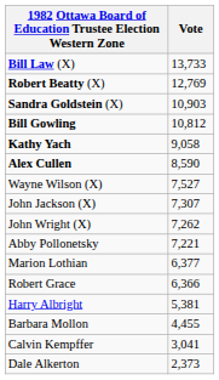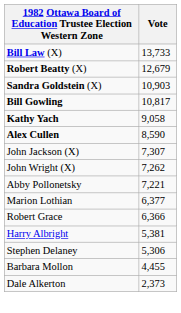Robert Beatty (X) | Vote: 12,769 -> 12,679
Bill Gowling | Vote: 10,812 -> 10,817
- row: Wayne Wilson (X) | 7,527
+ row: Stephen Delaney | 5,306
- row: Calvin Kempffer | 3,041
